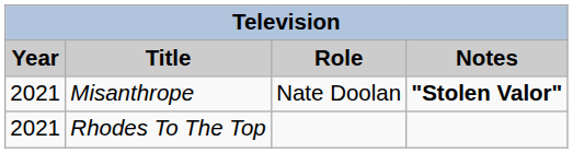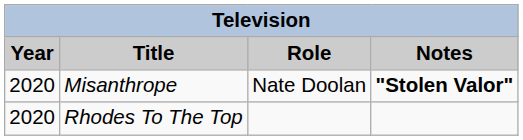Misanthrope | Year: 2021 -> 2020
Rhodes To The Top | Year: 2021 -> 2020
